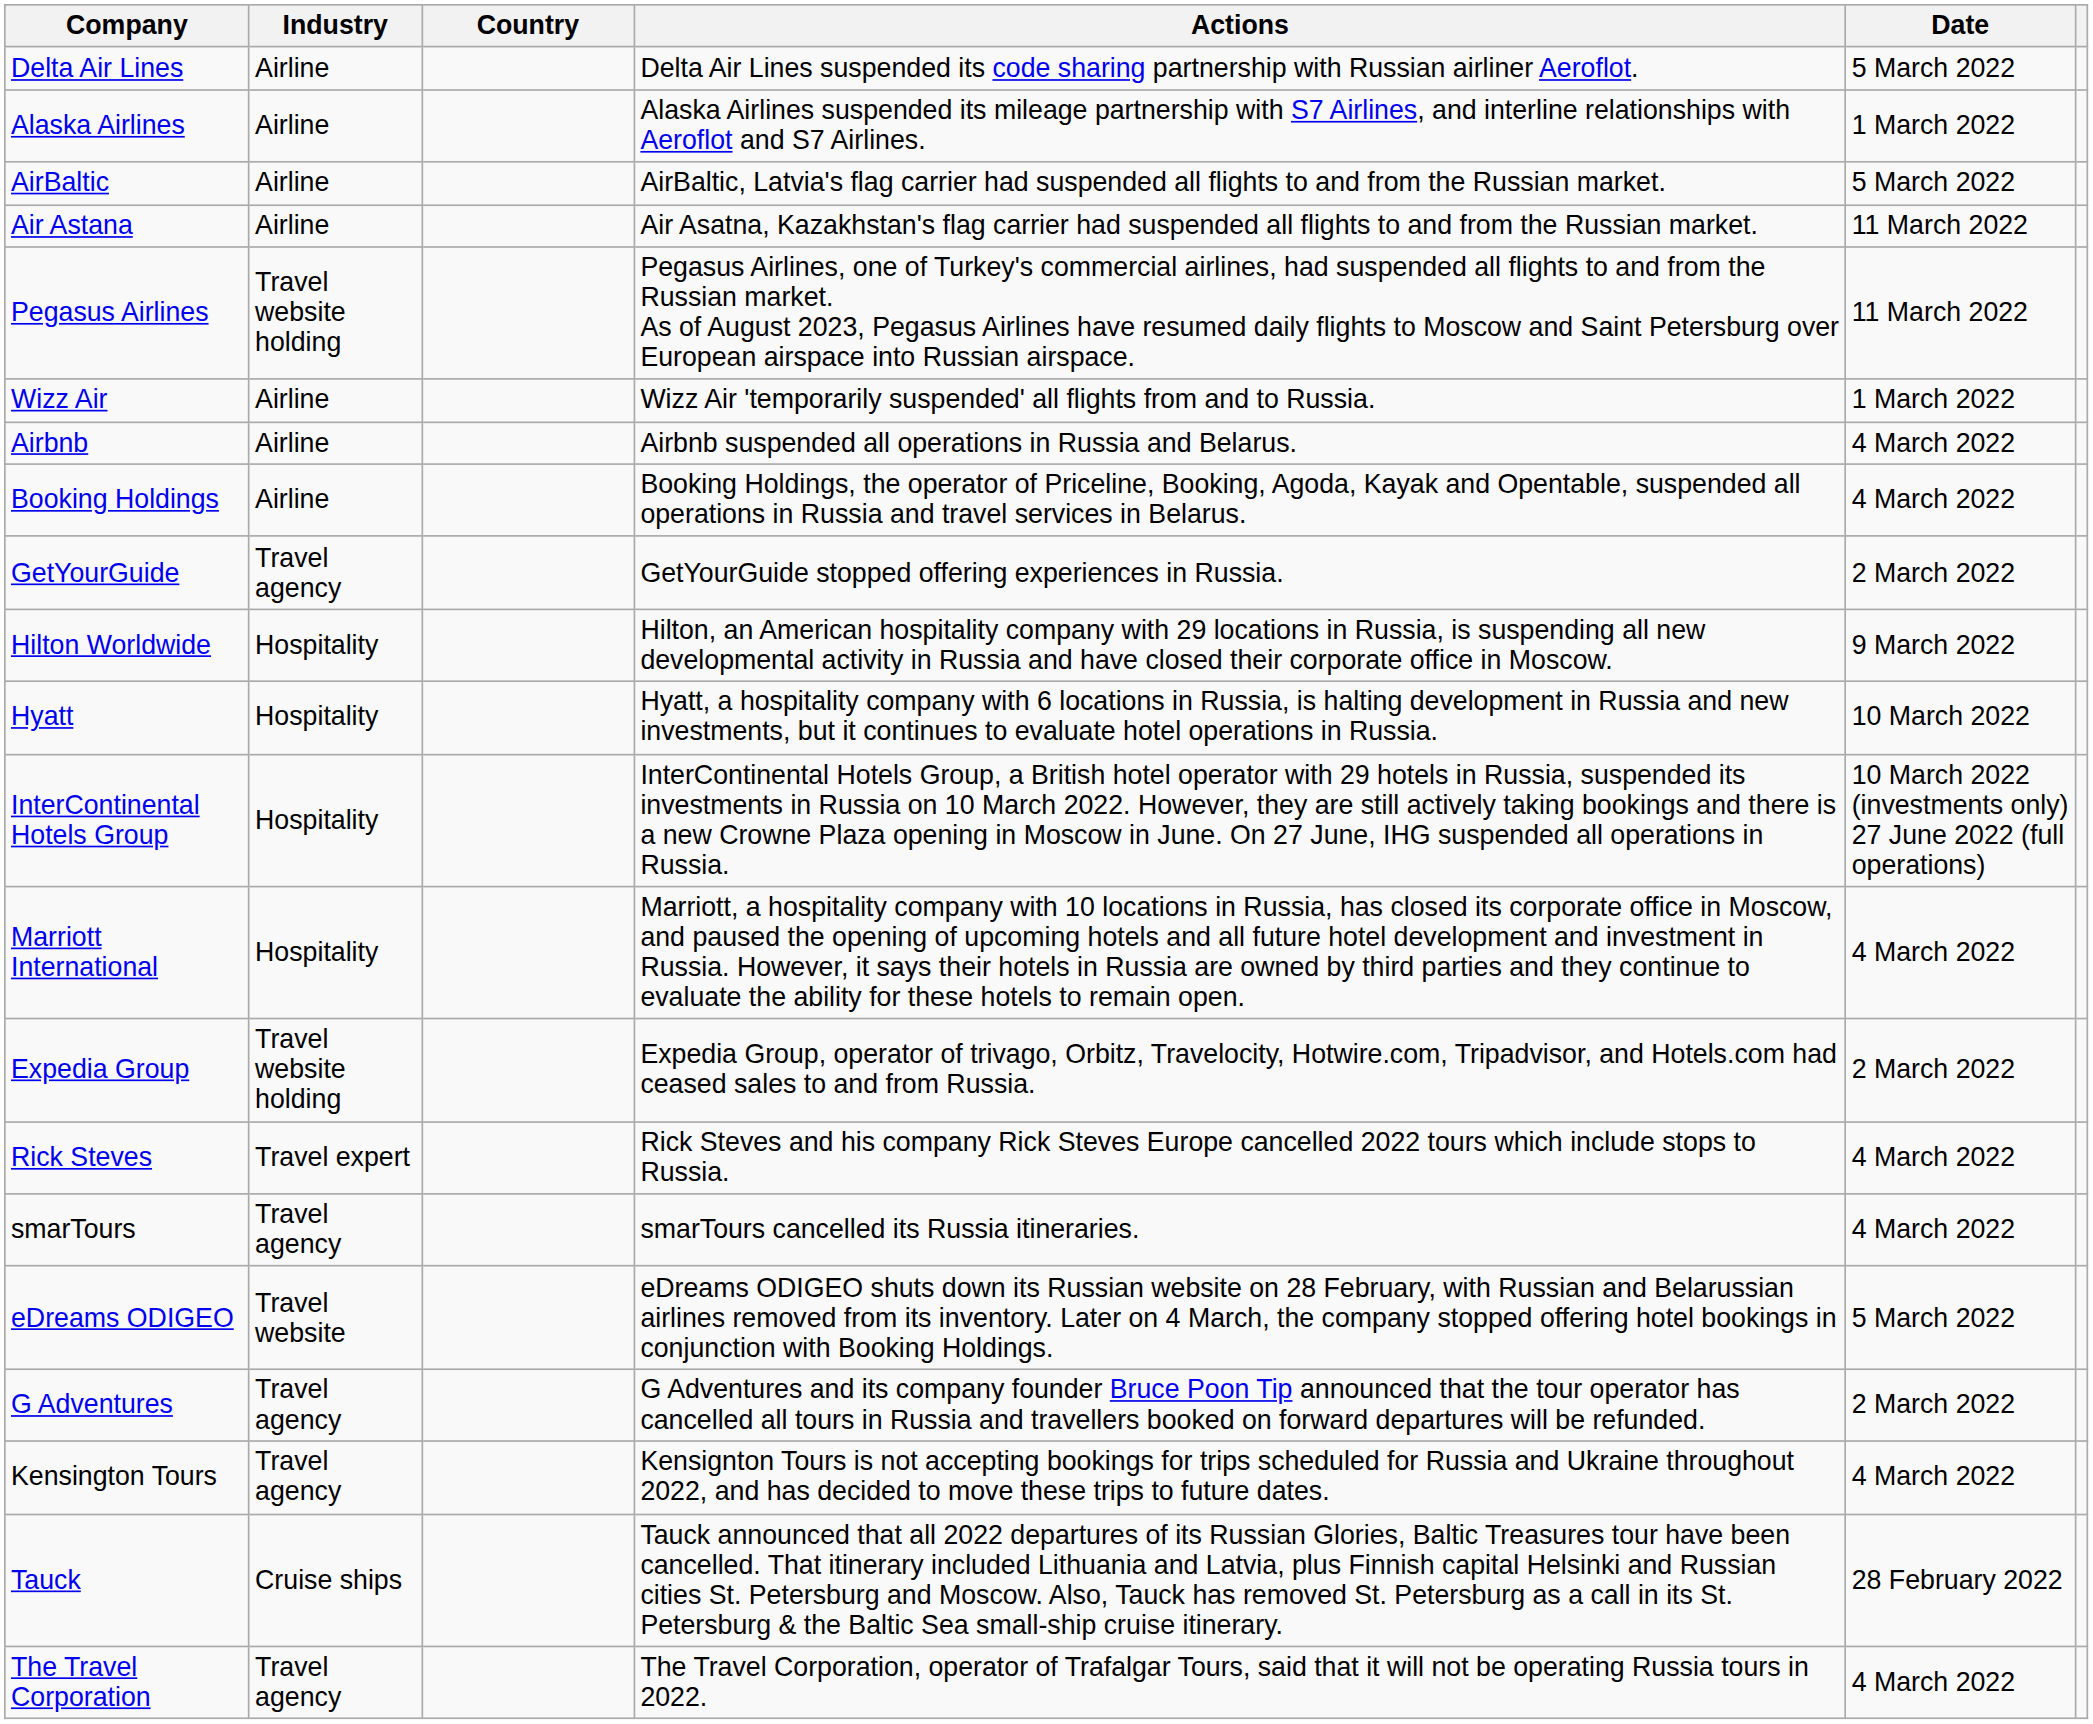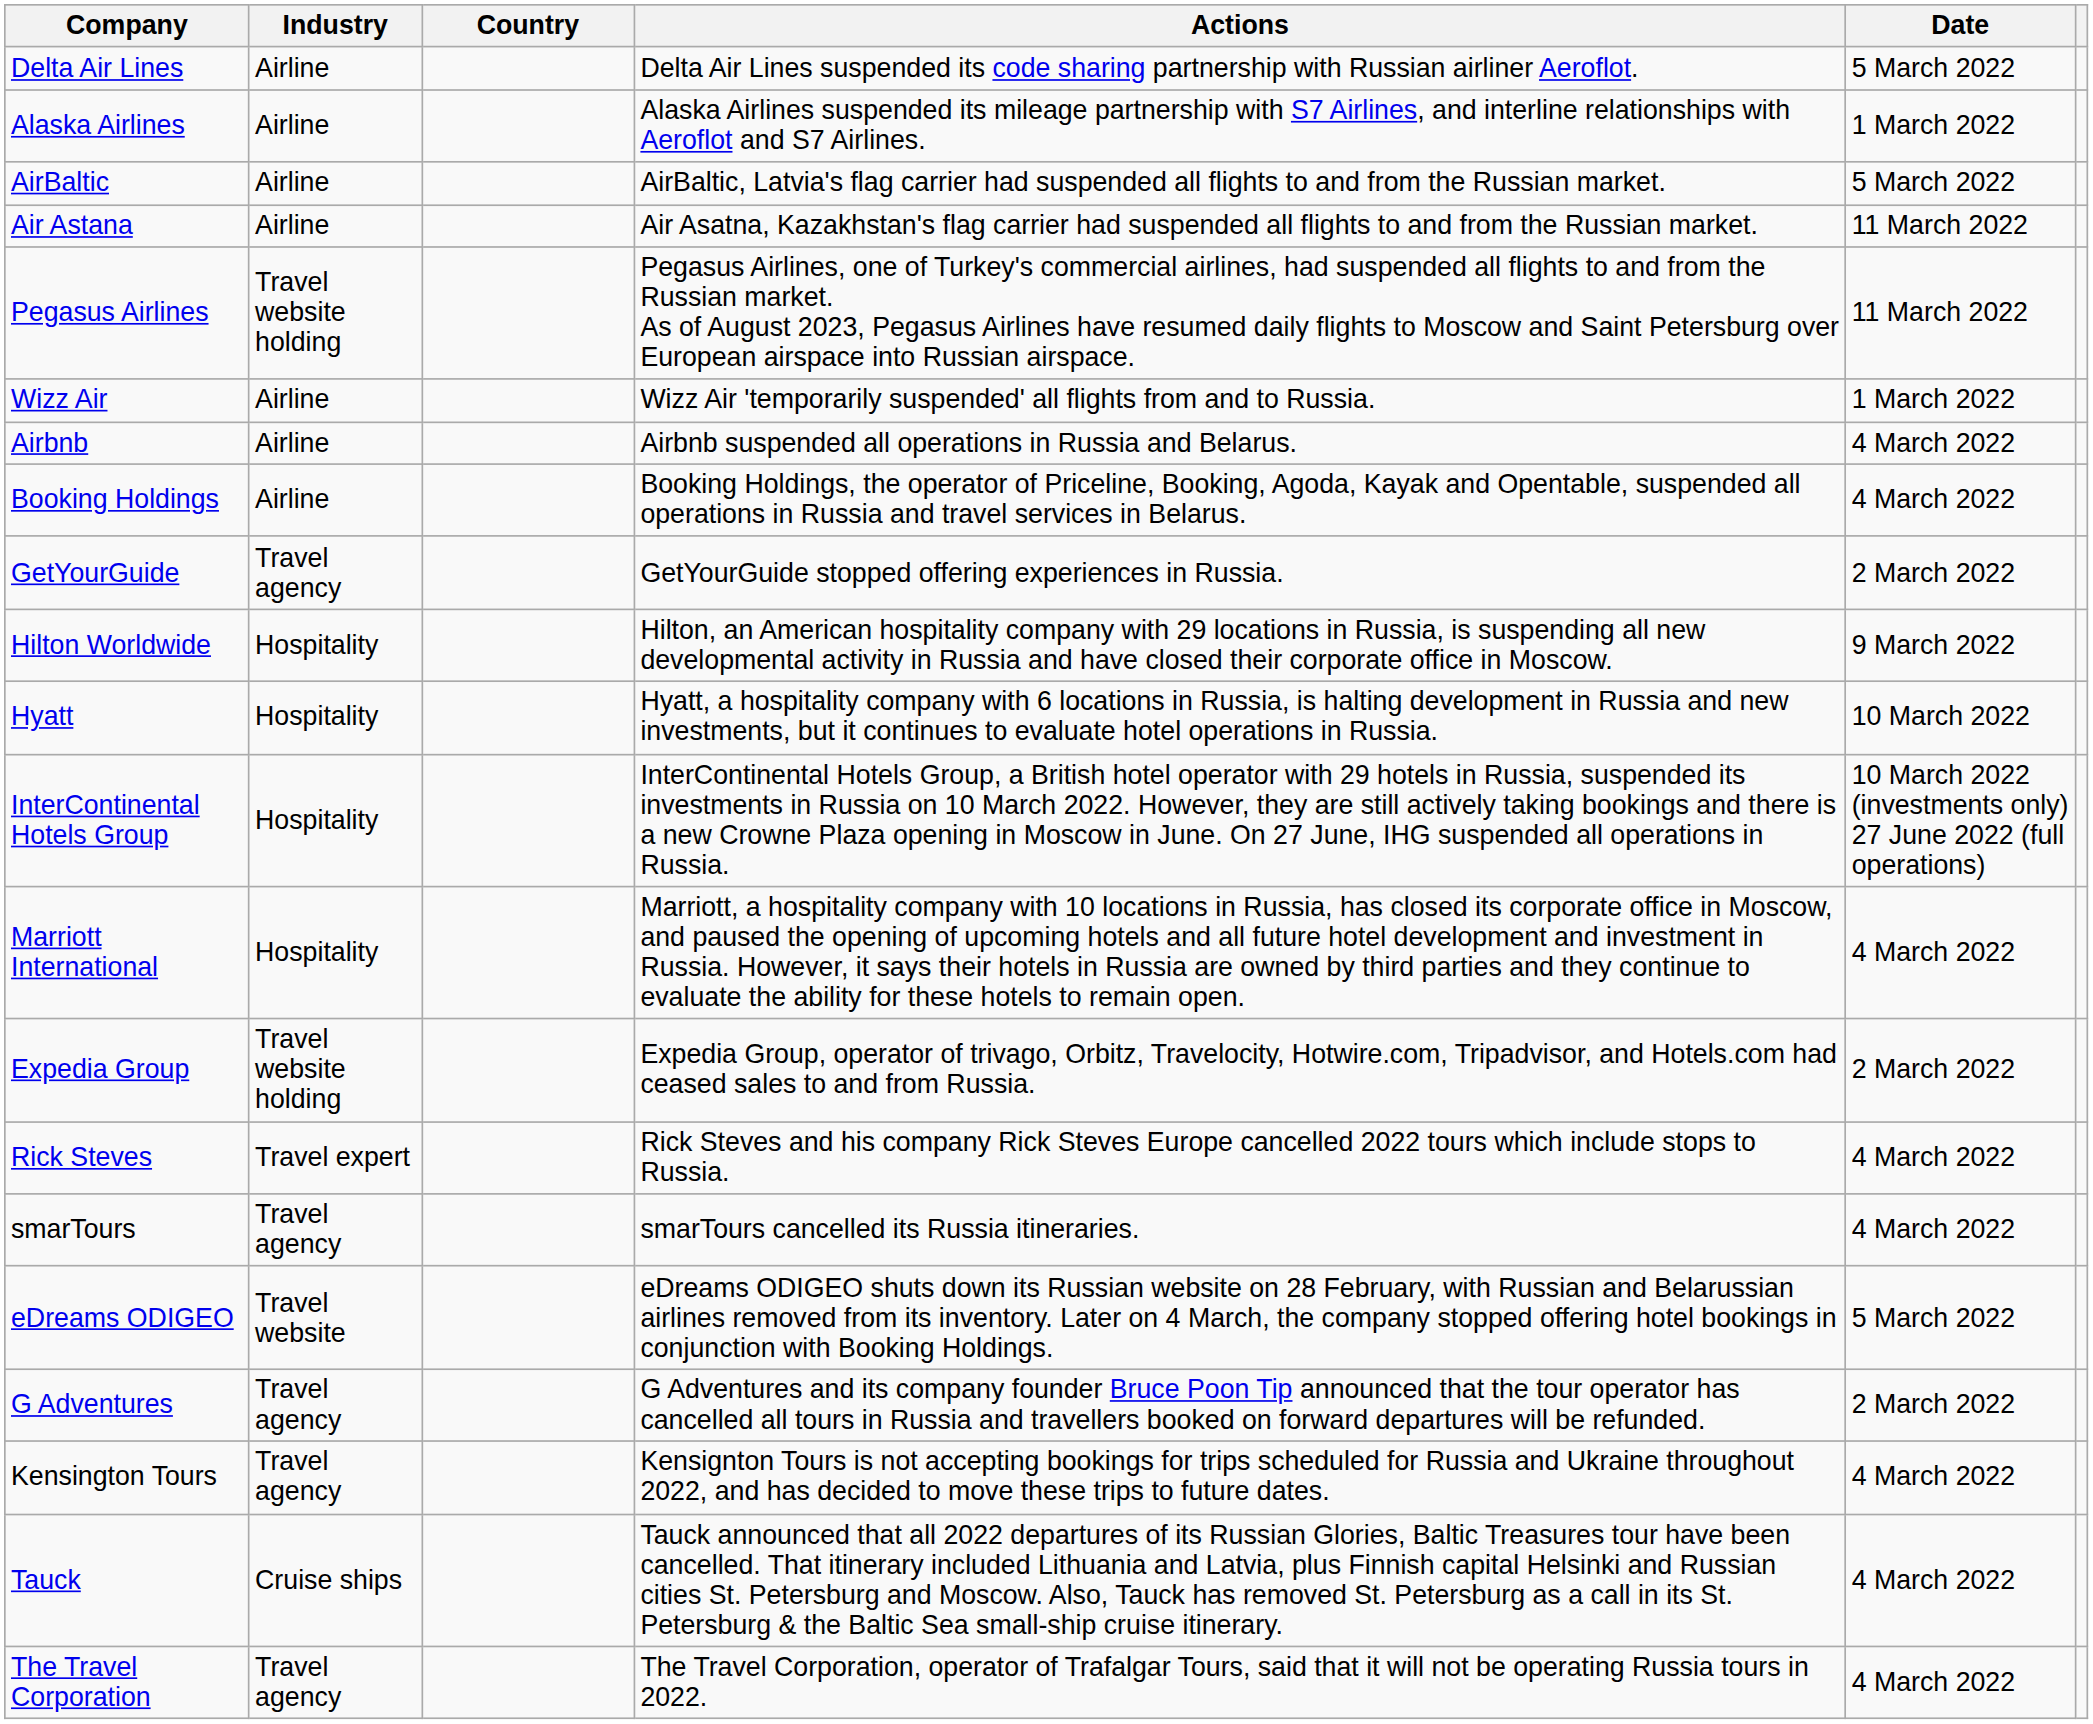Tauck | Date: 28 February 2022 -> 4 March 2022
